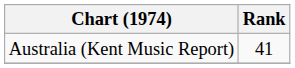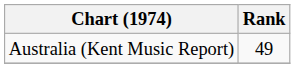Australia (Kent Music Report) | Rank: 41 -> 49
